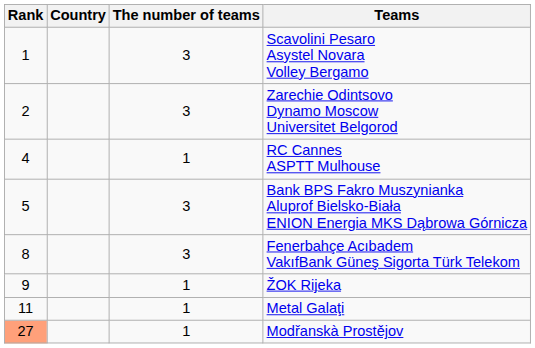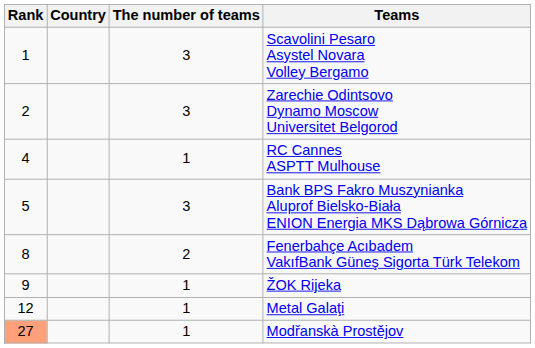Fenerbahçe Acıbadem VakıfBank Güneş Sigorta Türk Telekom | The number of teams: 3 -> 2
Metal Galaţi | Rank: 11 -> 12
